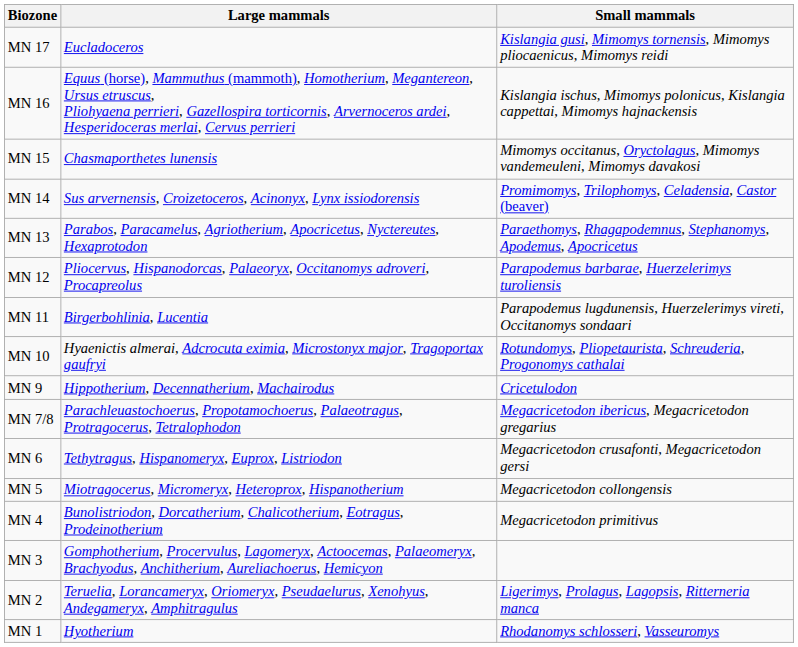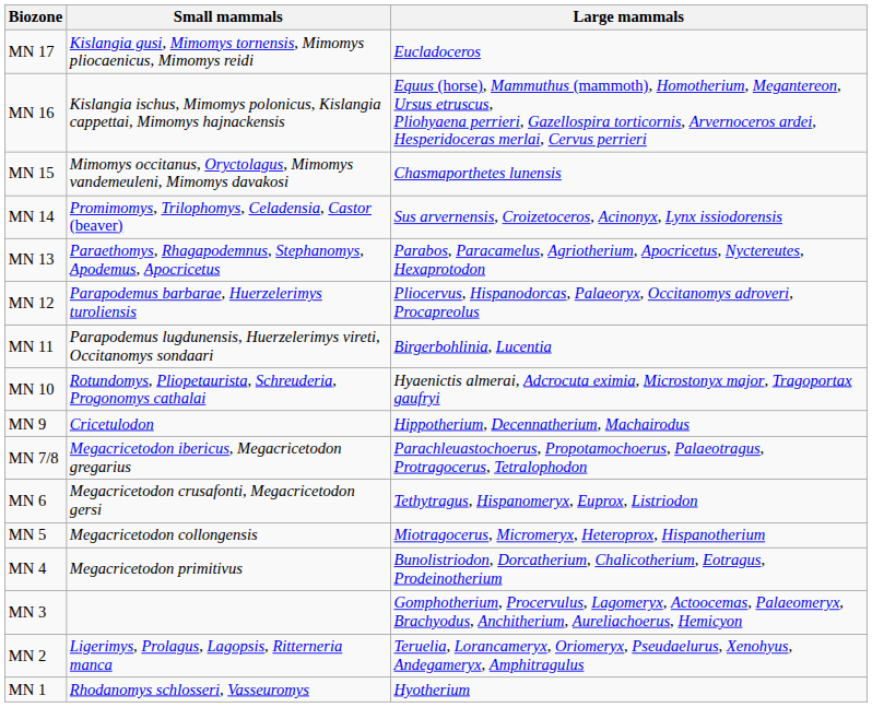columns swapped: Small mammals <-> Large mammals
